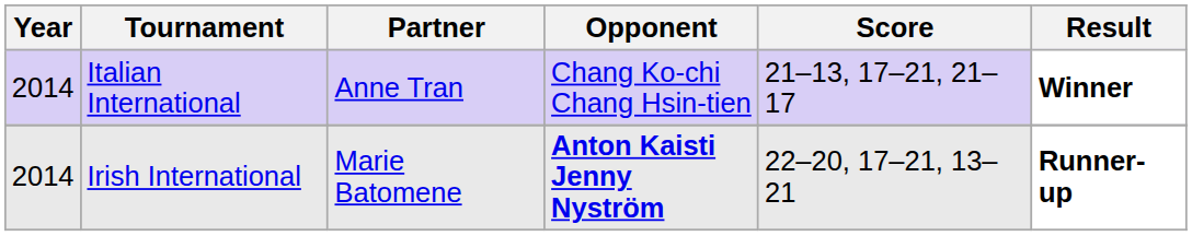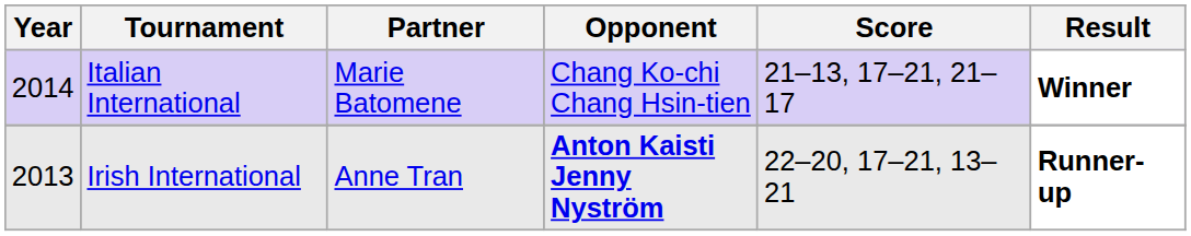Italian International | Partner: Anne Tran -> Marie Batomene
Irish International | Year: 2014 -> 2013
Irish International | Partner: Marie Batomene -> Anne Tran
